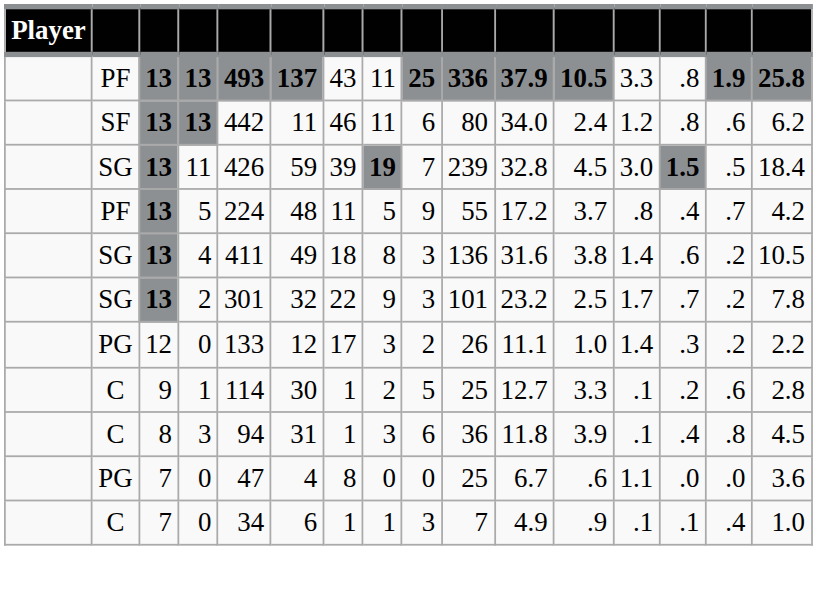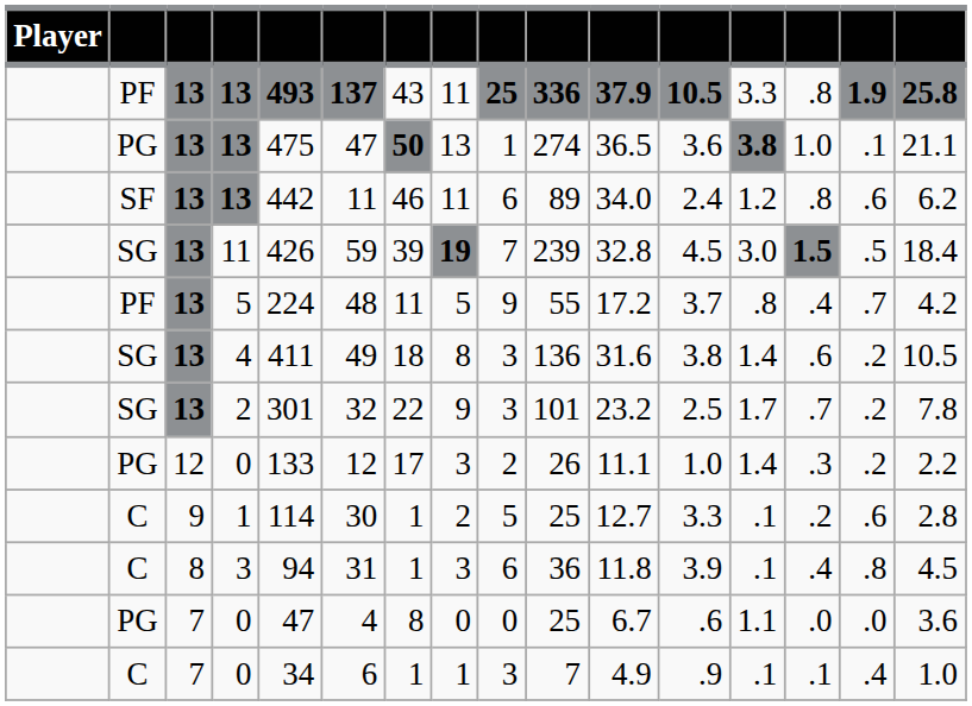+ row: PG | 13 | 13 | 475 | 47 | 50 | 13 | 1 | 274 | 36.5 | 3.6 | 3.8 | 1.0 | .1 | 21.1
SF / 13 | column 10: 80 -> 89
